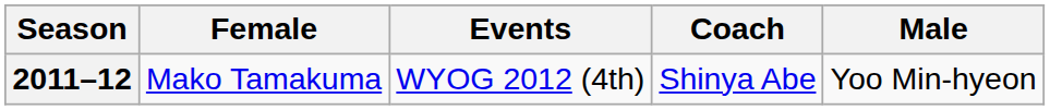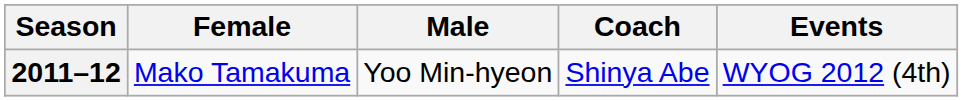columns swapped: Male <-> Events
